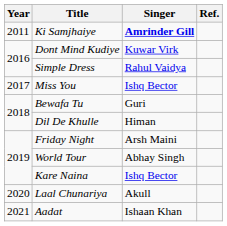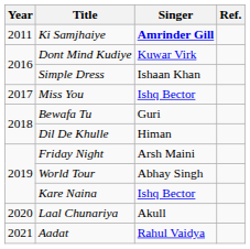Simple Dress | Singer: Rahul Vaidya -> Ishaan Khan
Aadat | Singer: Ishaan Khan -> Rahul Vaidya
